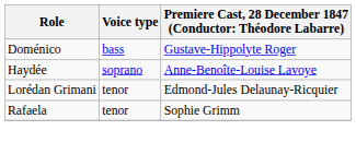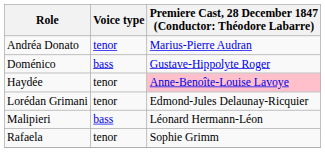+ row: Andréa Donato | tenor | Marius-Pierre Audran
Haydée | Voice type: soprano -> tenor
Haydée | column 3: no background -> pink background
+ row: Malipieri | bass | Léonard Hermann-Léon
